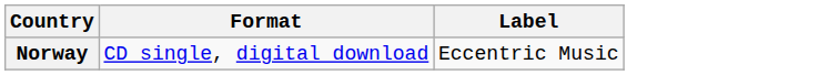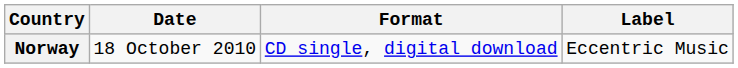+ column: Date | 18 October 2010
